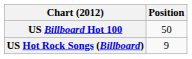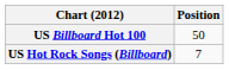US Hot Rock Songs (Billboard) | Position: 9 -> 7
